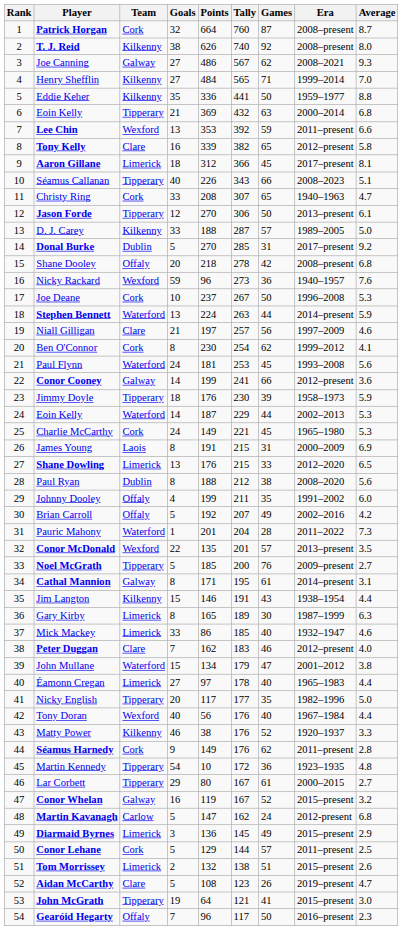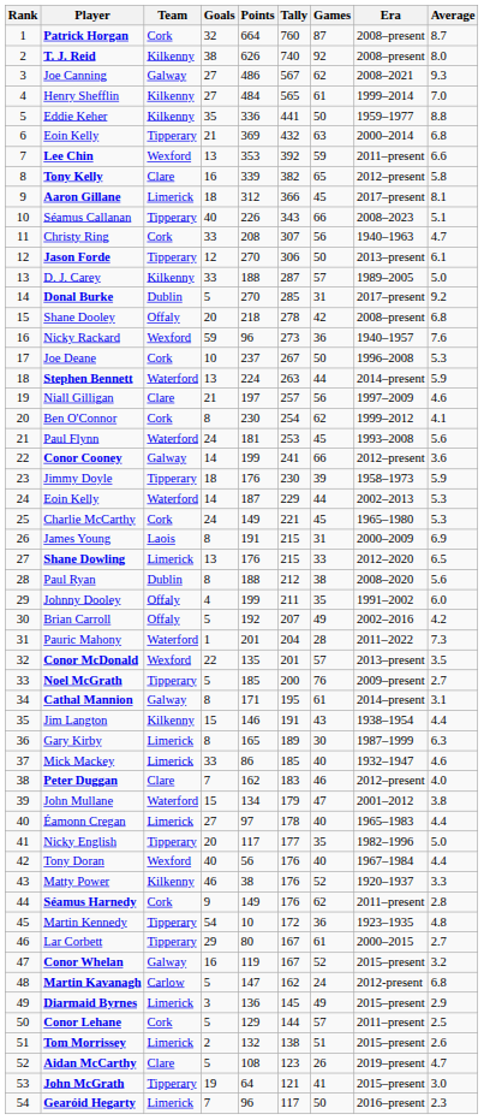Henry Shefflin | Games: 71 -> 61
Christy Ring | Games: 65 -> 56
Gearóid Hegarty | Team: Offaly -> Limerick
